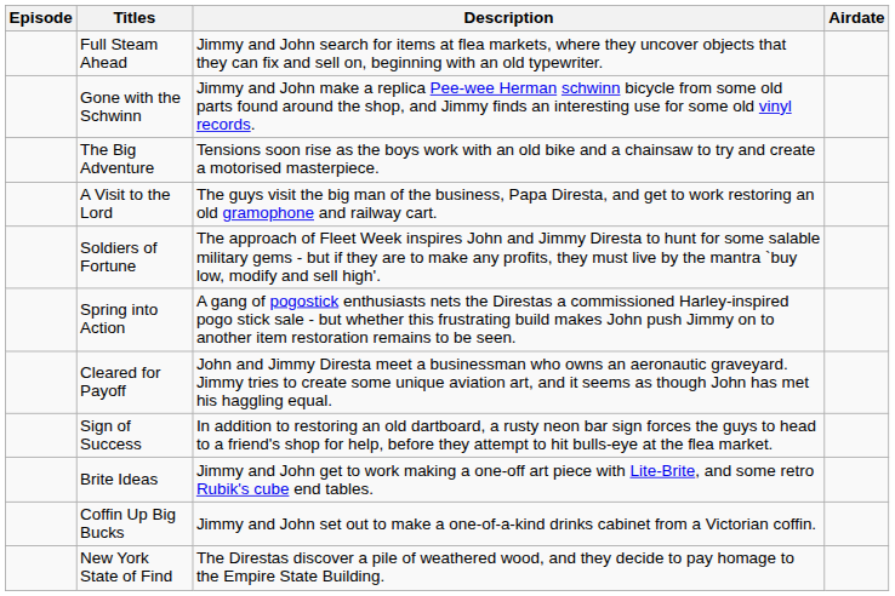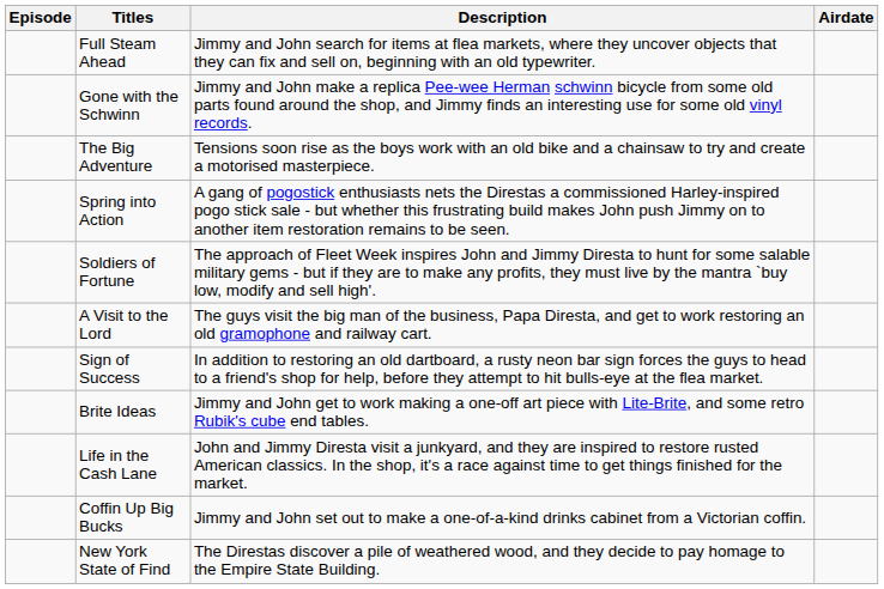rows swapped: A Visit to the Lord <-> Spring into Action
- row: Cleared for Payoff | John and Jimmy Diresta meet a businessman who owns an aeronautic graveyard. Jimmy tries to create some unique aviation art, and it seems as though John has met his haggling equal.
+ row: Life in the Cash Lane | John and Jimmy Diresta visit a junkyard, and they are inspired to restore rusted American classics. In the shop, it's a race against time to get things finished for the market.
